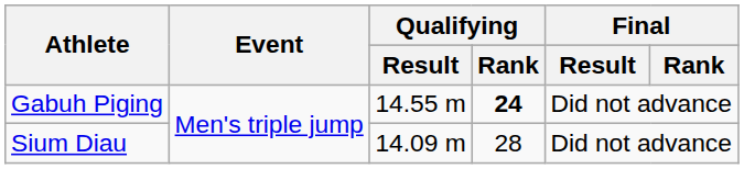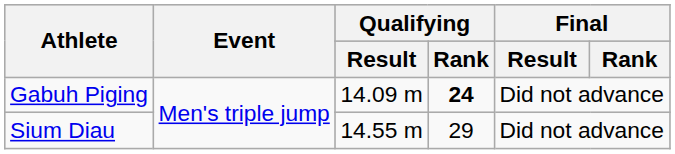Gabuh Piging | Qualifying / Result: 14.55 m -> 14.09 m
Sium Diau | Qualifying / Result: 14.09 m -> 14.55 m
Sium Diau | Qualifying / Rank: 28 -> 29
